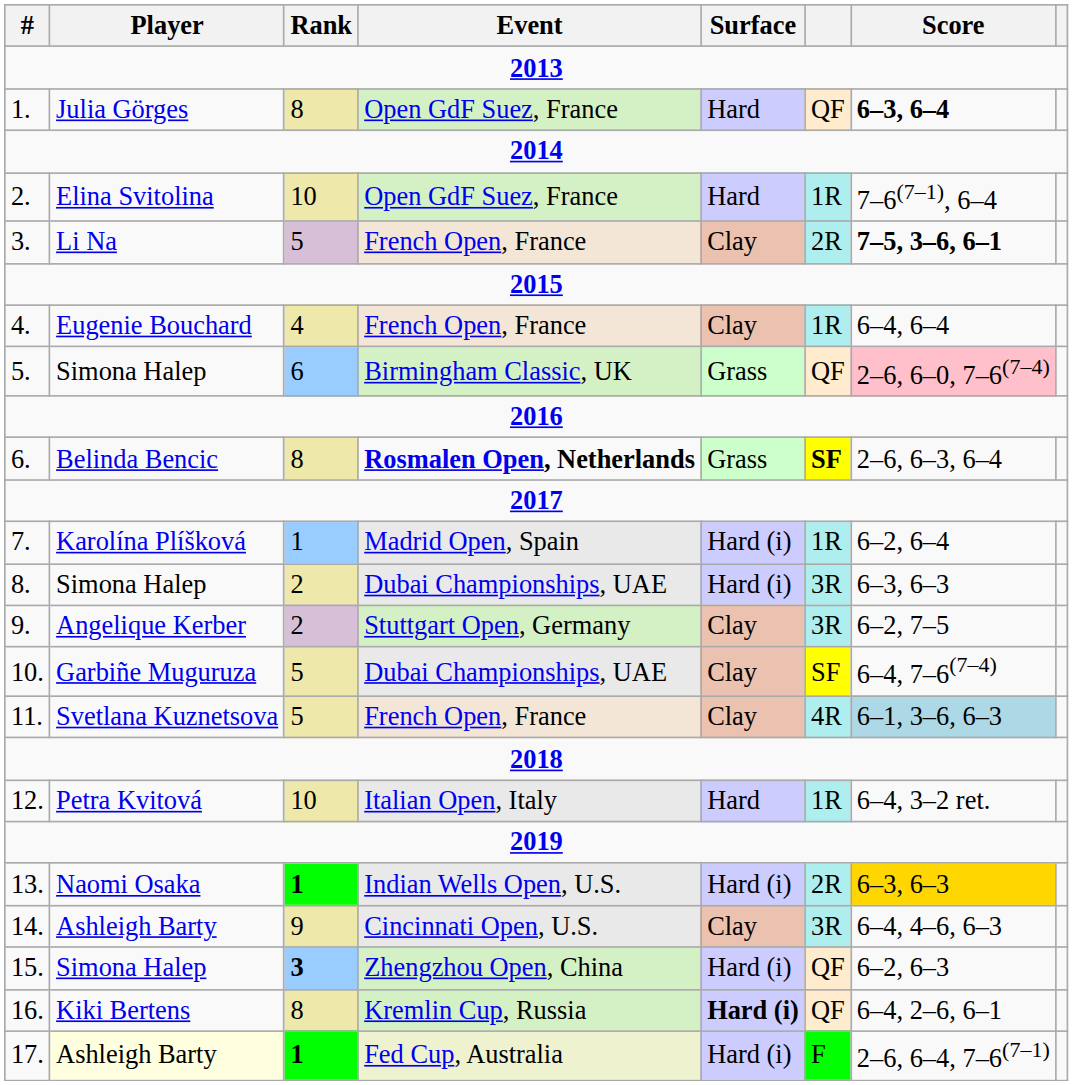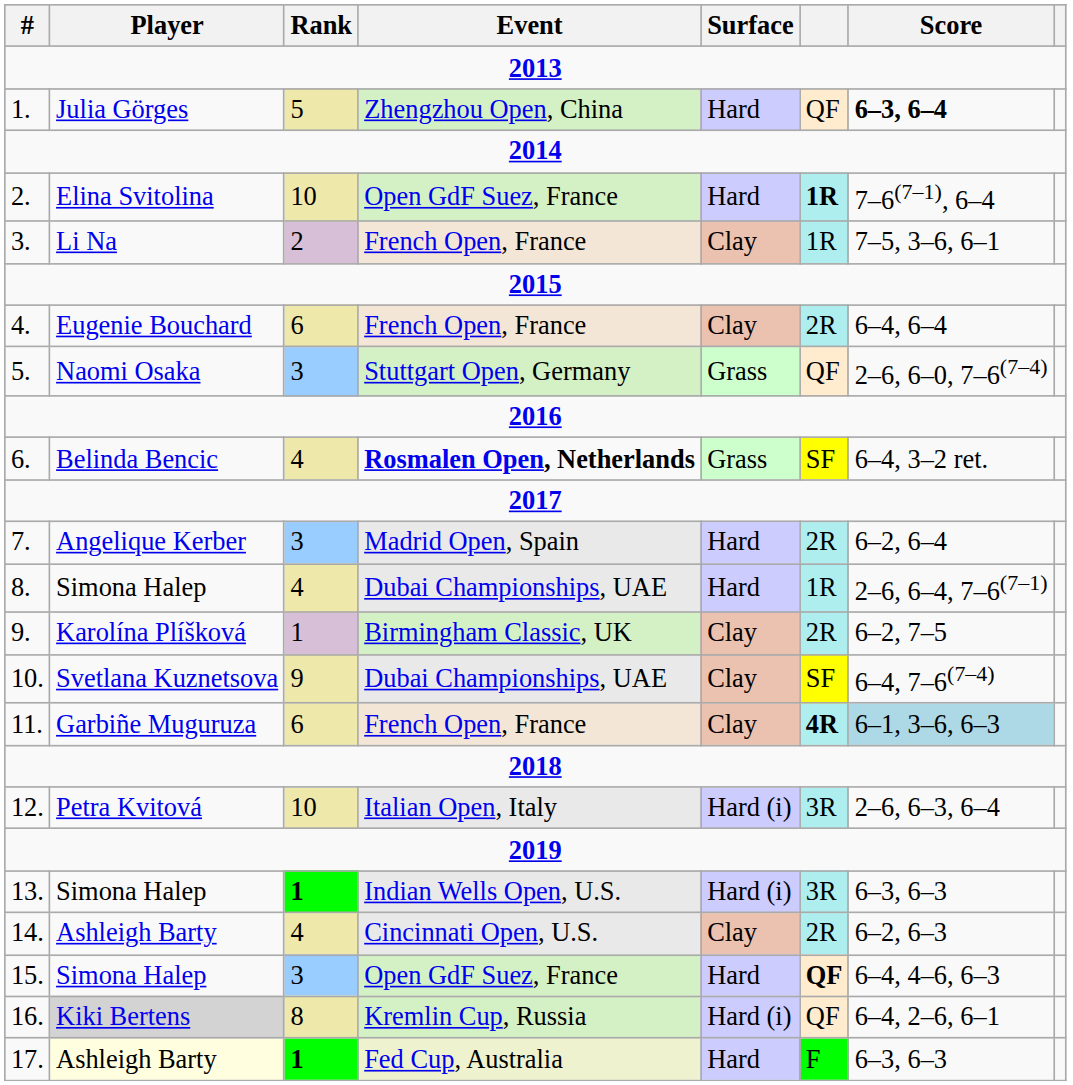1. | Rank: 8 -> 5
1. | Event: Open GdF Suez, France -> Zhengzhou Open, China
2. | column 6: normal -> bold
3. | Rank: 5 -> 2
3. | column 6: 2R -> 1R
3. | Score: bold -> normal
4. | Rank: 4 -> 6
4. | column 6: 1R -> 2R
5. | Player: Simona Halep -> Naomi Osaka
5. | Rank: 6 -> 3
5. | Event: Birmingham Classic, UK -> Stuttgart Open, Germany
5. | Score: pink background -> no background
6. | Rank: 8 -> 4
6. | column 6: bold -> normal
6. | Score: 2–6, 6–3, 6–4 -> 6–4, 3–2 ret.
7. | Player: Karolína Plíšková -> Angelique Kerber
7. | Rank: 1 -> 3
7. | Surface: Hard (i) -> Hard
7. | column 6: 1R -> 2R
8. | Rank: 2 -> 4
8. | Surface: Hard (i) -> Hard
8. | column 6: 3R -> 1R
8. | Score: 6–3, 6–3 -> 2–6, 6–4, 7–6(7–1)
9. | Player: Angelique Kerber -> Karolína Plíšková
9. | Rank: 2 -> 1
9. | Event: Stuttgart Open, Germany -> Birmingham Classic, UK
9. | column 6: 3R -> 2R
10. | Player: Garbiñe Muguruza -> Svetlana Kuznetsova
10. | Rank: 5 -> 9
11. | Player: Svetlana Kuznetsova -> Garbiñe Muguruza
11. | Rank: 5 -> 6
11. | column 6: normal -> bold
12. | Surface: Hard -> Hard (i)
12. | column 6: 1R -> 3R
12. | Score: 6–4, 3–2 ret. -> 2–6, 6–3, 6–4
13. | Player: Naomi Osaka -> Simona Halep
13. | column 6: 2R -> 3R
13. | Score: gold background -> no background
14. | Rank: 9 -> 4
14. | column 6: 3R -> 2R
14. | Score: 6–4, 4–6, 6–3 -> 6–2, 6–3
15. | Rank: bold -> normal
15. | Event: Zhengzhou Open, China -> Open GdF Suez, France
15. | Surface: Hard (i) -> Hard
15. | column 6: normal -> bold
15. | Score: 6–2, 6–3 -> 6–4, 4–6, 6–3
16. | Player: no background -> lightgrey background
16. | Surface: bold -> normal
17. | Surface: Hard (i) -> Hard
17. | Score: 2–6, 6–4, 7–6(7–1) -> 6–3, 6–3
